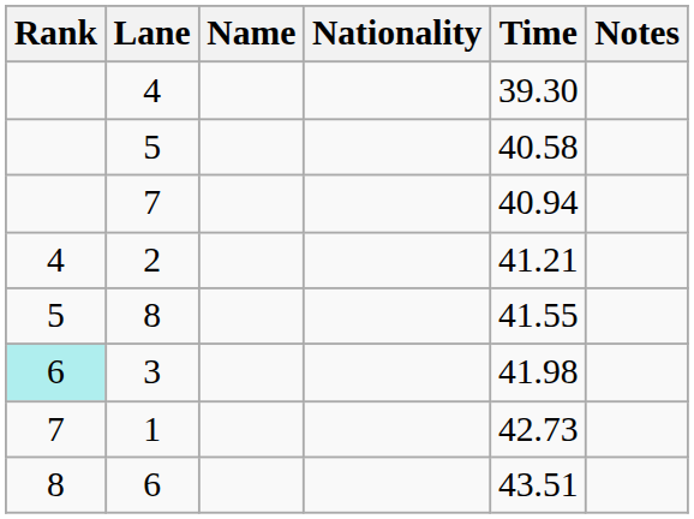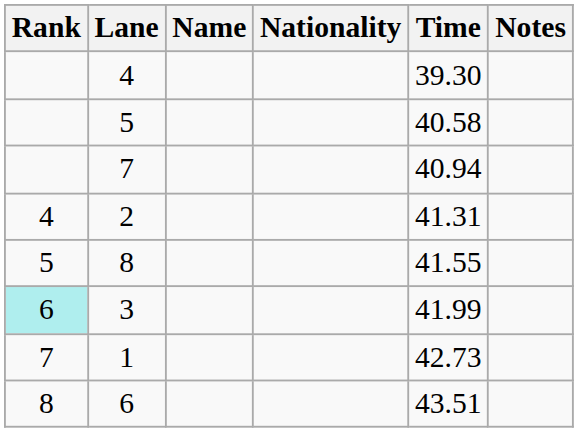2 | Time: 41.21 -> 41.31
3 | Time: 41.98 -> 41.99
